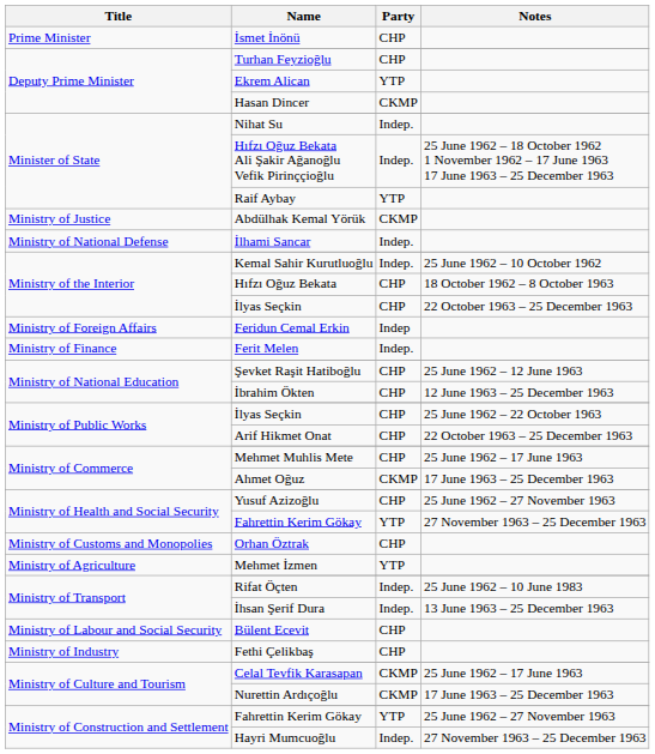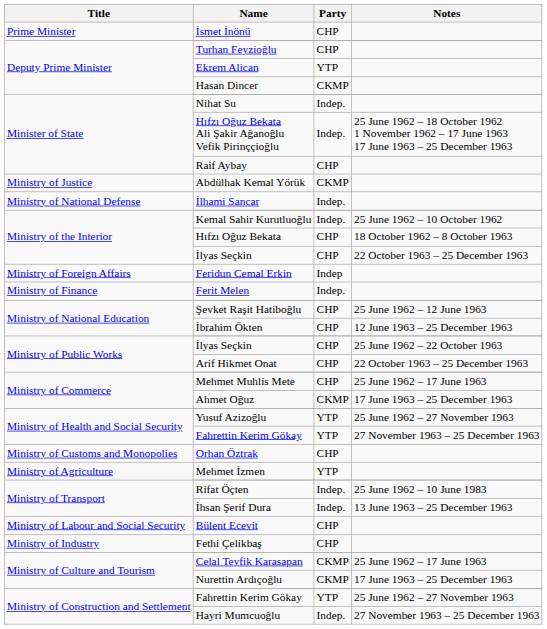Raif Aybay | Party: YTP -> CHP
Yusuf Azizoğlu | Party: CHP -> YTP
